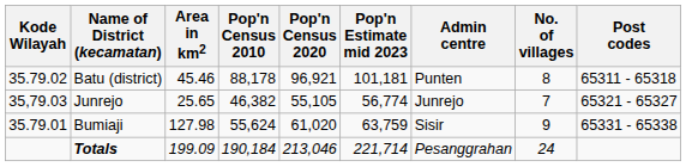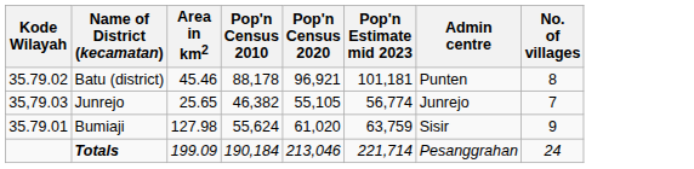- column: Post codes | 65311 - 65318 | 65321 - 65327 | 65331 - 65338
